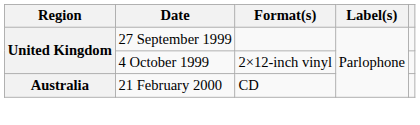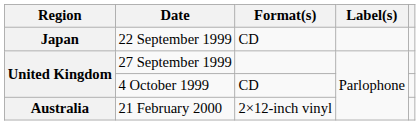+ row: Japan | 22 September 1999 | CD
4 October 1999 | Format(s): 2×12-inch vinyl -> CD
21 February 2000 | Format(s): CD -> 2×12-inch vinyl
